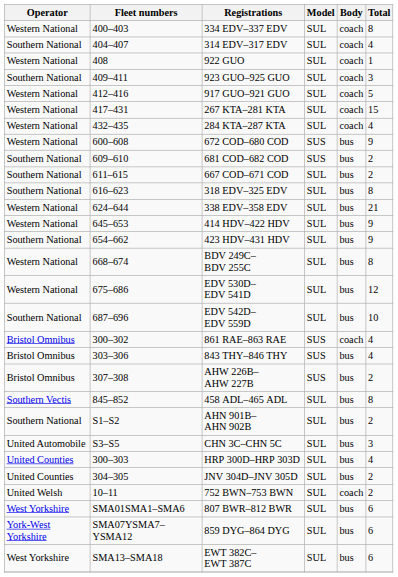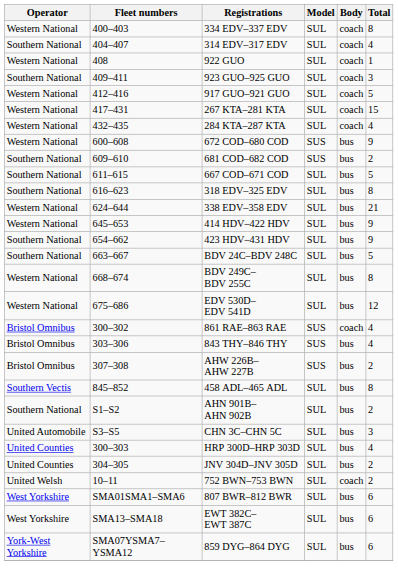667 COD–671 COD | Total: 2 -> 5
+ row: Southern National | 663–667 | BDV 24C–BDV 248C | SUL | bus | 5
- row: Southern National | 687–696 | EDV 542D–EDV 559D | SUL | bus | 10
rows swapped: 859 DYG–864 DYG <-> EWT 382C–EWT 387C
